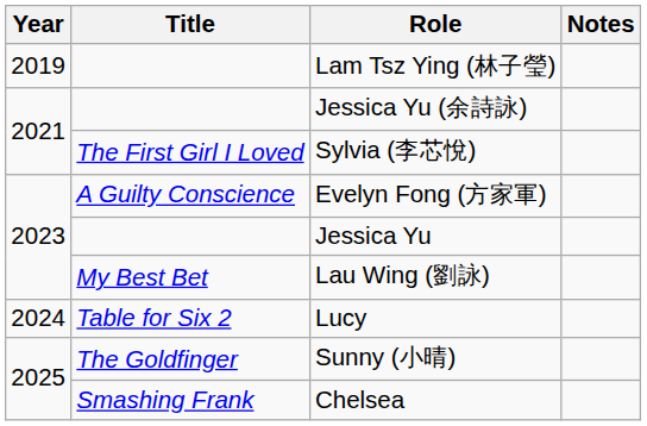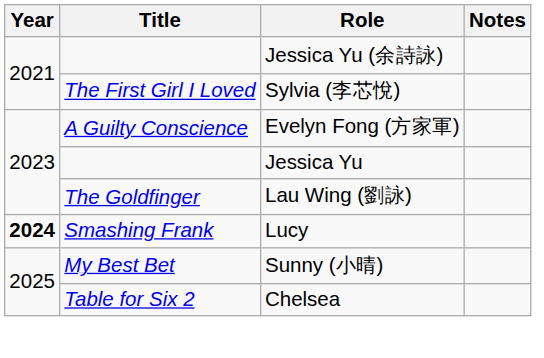- row: 2019 | Lam Tsz Ying (林子瑩)
Lau Wing (劉詠) | Title: My Best Bet -> The Goldfinger
Lucy | Year: normal -> bold
Lucy | Title: Table for Six 2 -> Smashing Frank
Sunny (小晴) | Title: The Goldfinger -> My Best Bet
Chelsea | Title: Smashing Frank -> Table for Six 2
